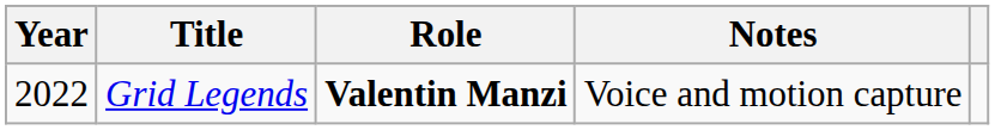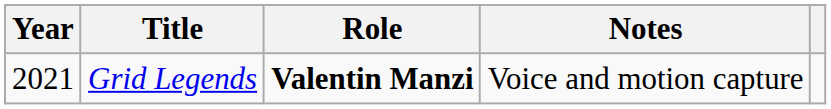Grid Legends | Year: 2022 -> 2021
